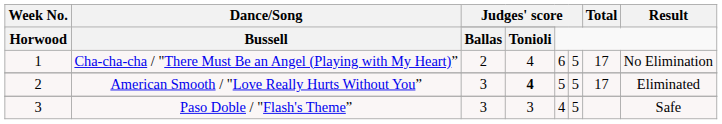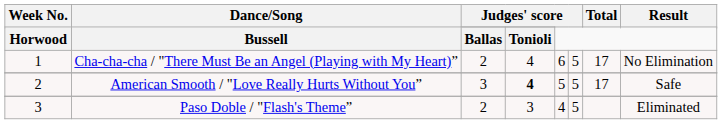American Smooth / "Love Really Hurts Without You” | Result: Eliminated -> Safe
Paso Doble / "Flash's Theme” | column 3: 3 -> 2
Paso Doble / "Flash's Theme” | Result: Safe -> Eliminated
